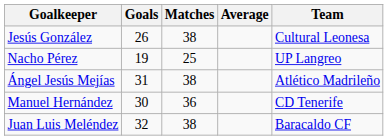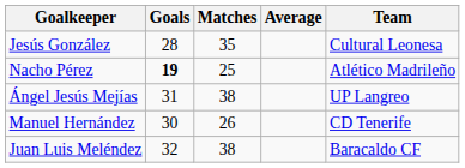Jesús González | Goals: 26 -> 28
Jesús González | Matches: 38 -> 35
Nacho Pérez | Goals: normal -> bold
Nacho Pérez | Team: UP Langreo -> Atlético Madrileño
Ángel Jesús Mejías | Team: Atlético Madrileño -> UP Langreo
Manuel Hernández | Matches: 36 -> 26
